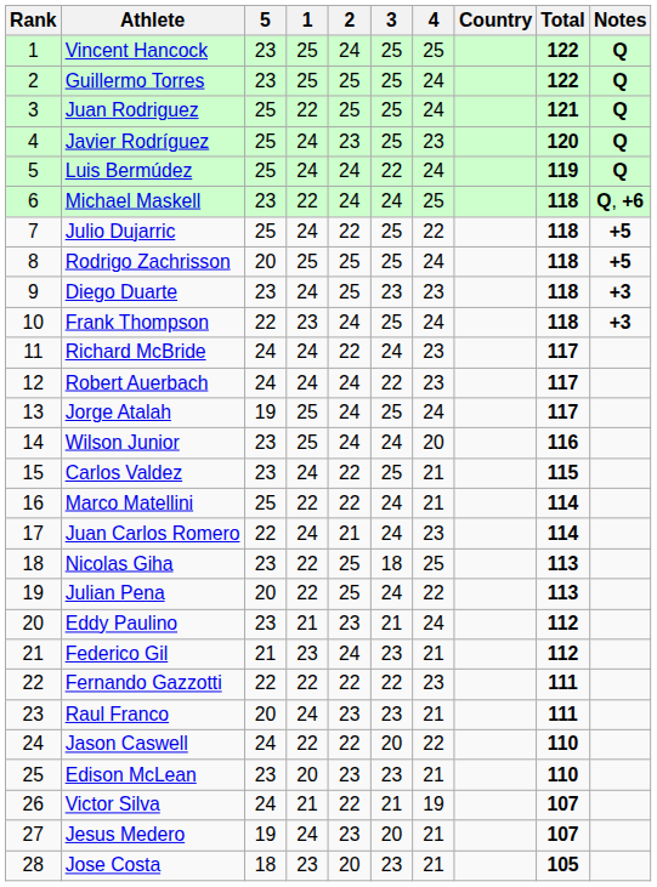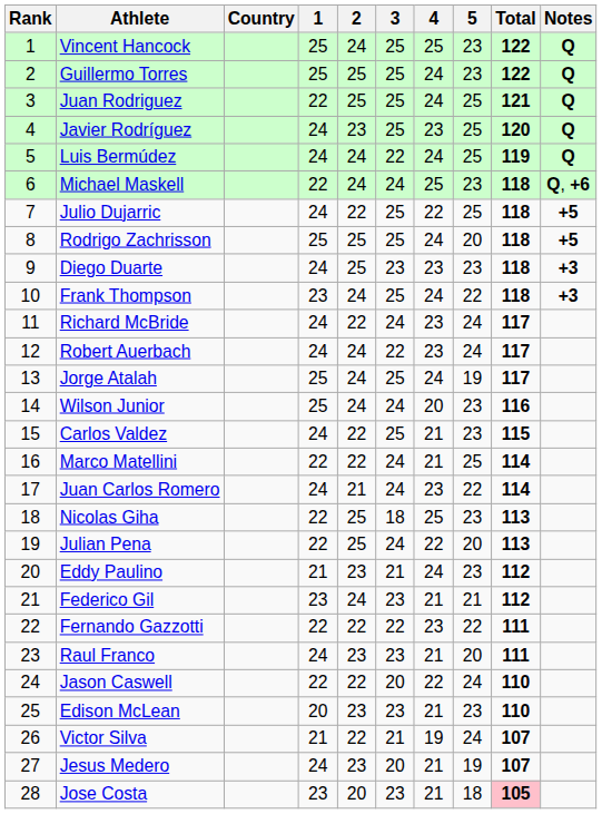columns swapped: Country <-> 5
Jose Costa | Total: no background -> pink background
